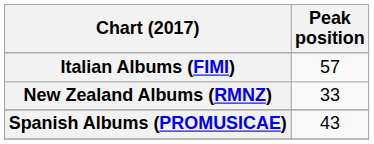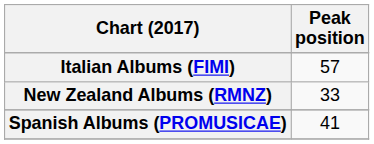Spanish Albums (PROMUSICAE) | Peak position: 43 -> 41
